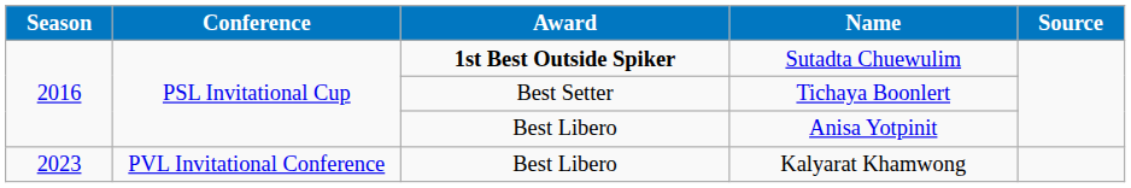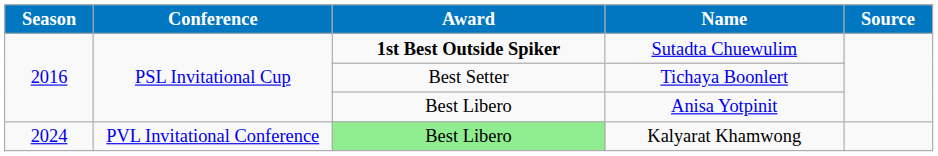Kalyarat Khamwong | Season: 2023 -> 2024
Kalyarat Khamwong | Award: no background -> lightgreen background
